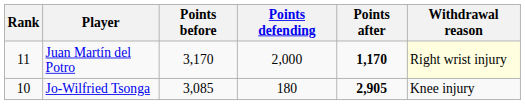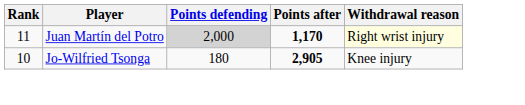- column: Points before | 3,170 | 3,085
Juan Martín del Potro | Points defending: no background -> lightgrey background
